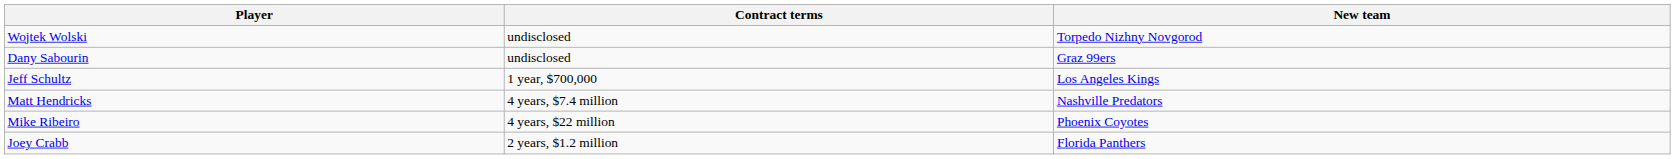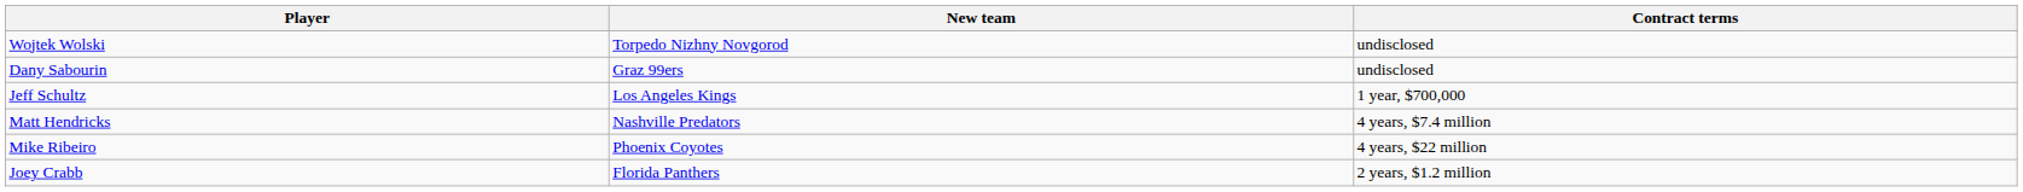columns swapped: New team <-> Contract terms
